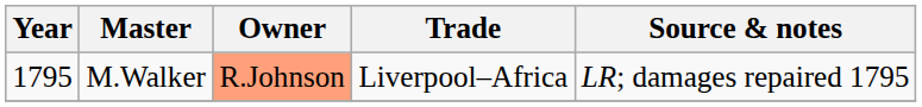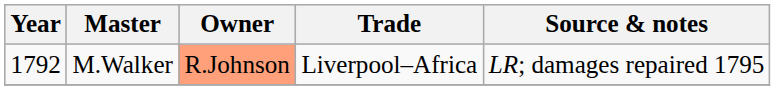M.Walker | Year: 1795 -> 1792
